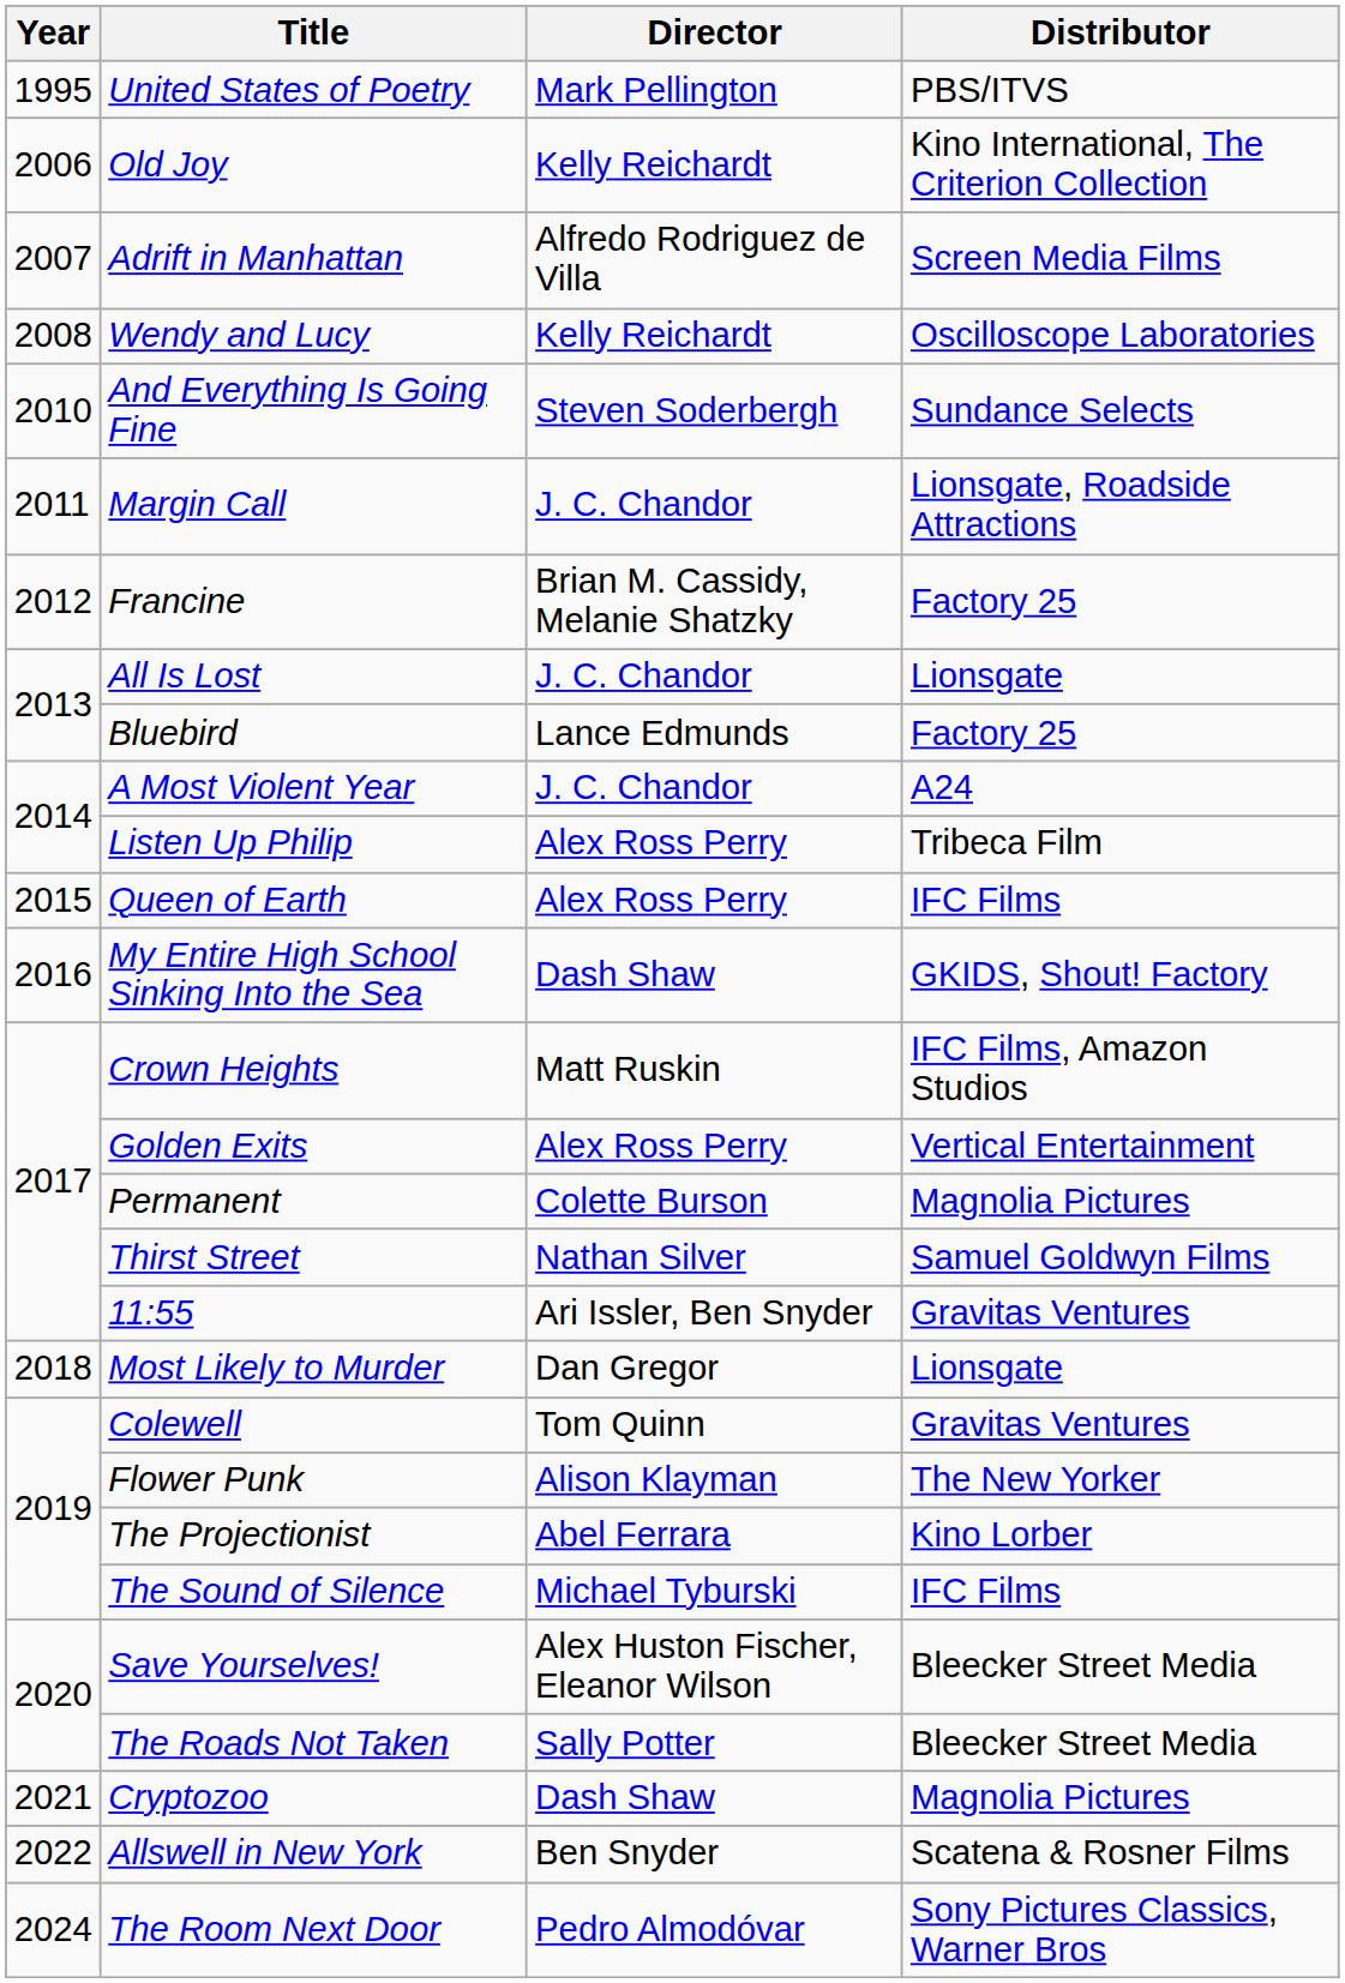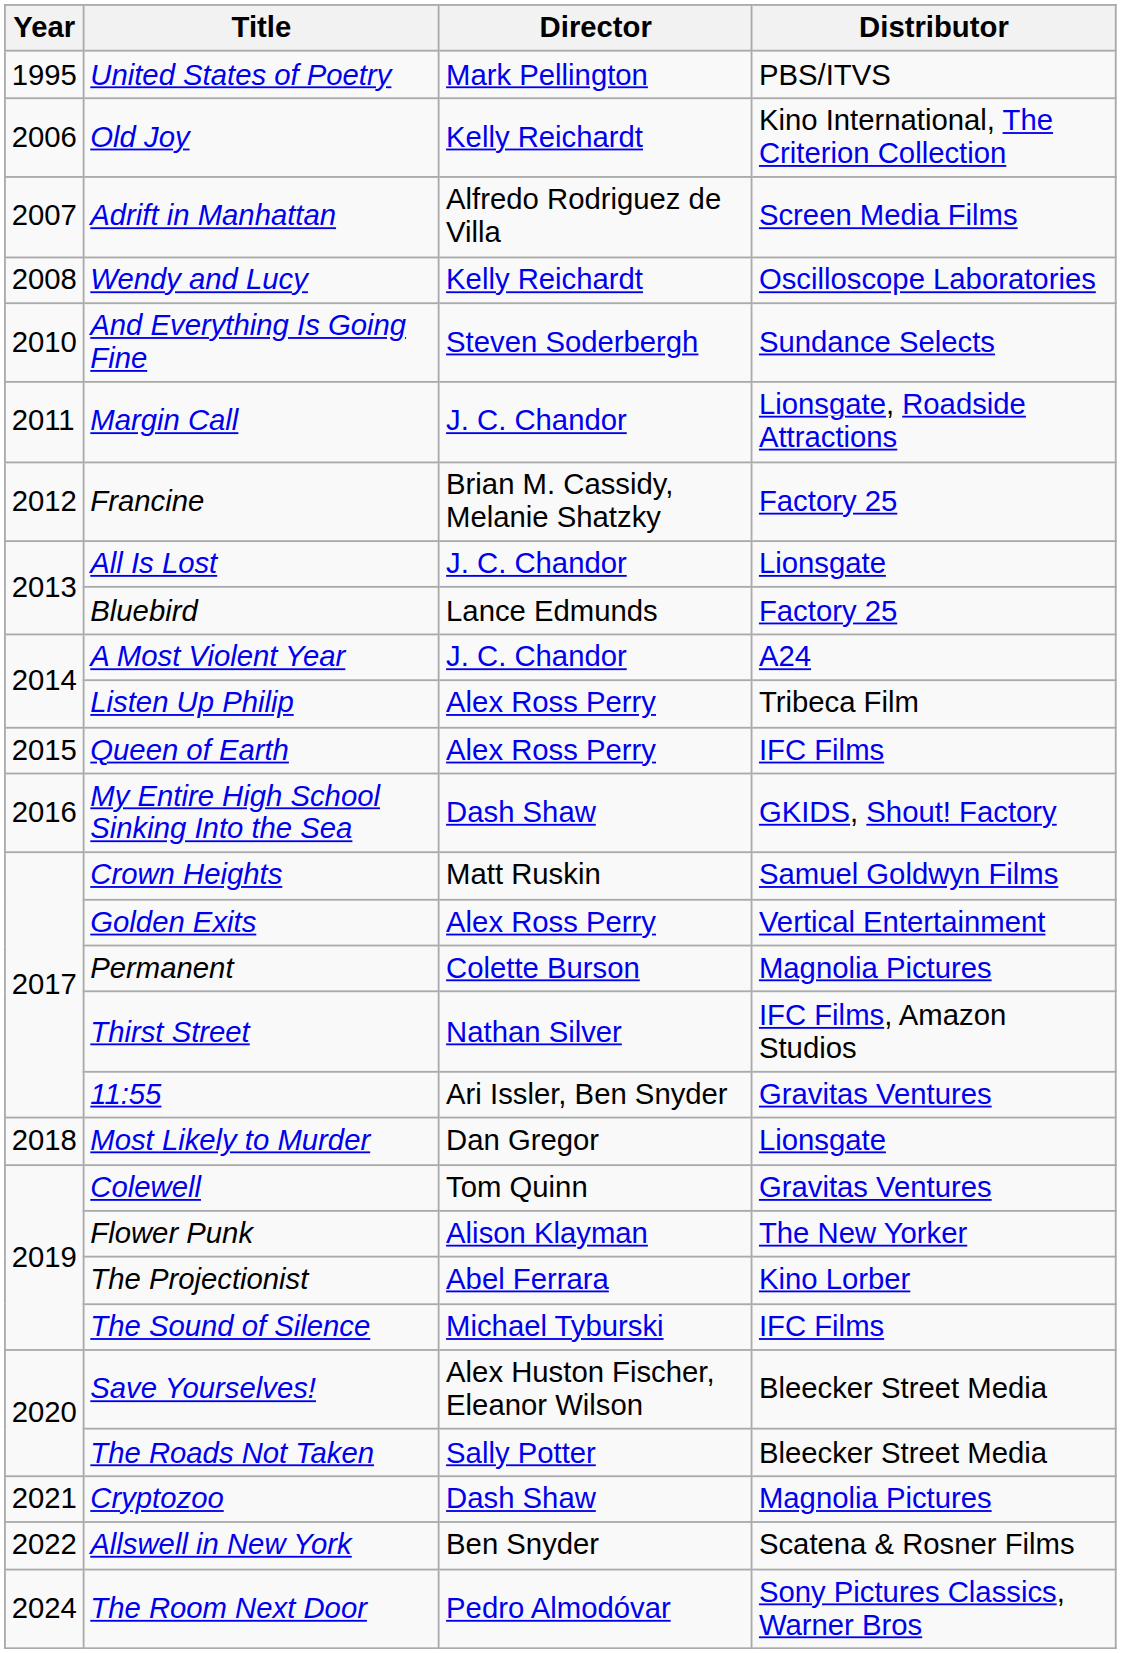Crown Heights | Distributor: IFC Films, Amazon Studios -> Samuel Goldwyn Films
Thirst Street | Distributor: Samuel Goldwyn Films -> IFC Films, Amazon Studios
